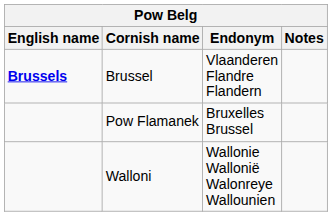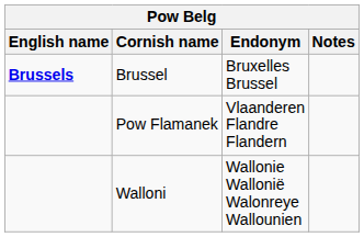Brussel | Endonym: Vlaanderen Flandre Flandern -> Bruxelles Brussel
Pow Flamanek | Endonym: Bruxelles Brussel -> Vlaanderen Flandre Flandern
